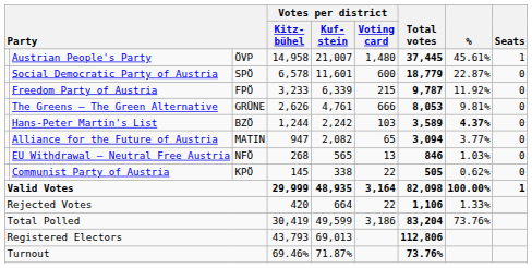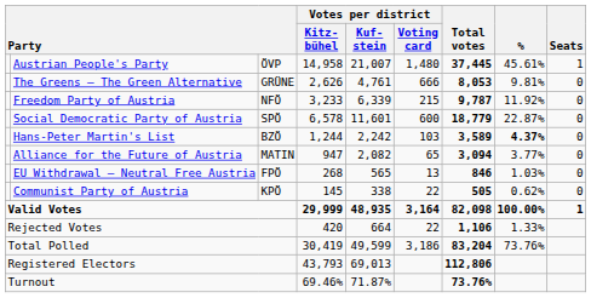rows swapped: Social Democratic Party of Austria <-> The Greens – The Green Alternative
Freedom Party of Austria | column 3: FPÖ -> NFÖ
EU Withdrawal – Neutral Free Austria | column 3: NFÖ -> FPÖ
